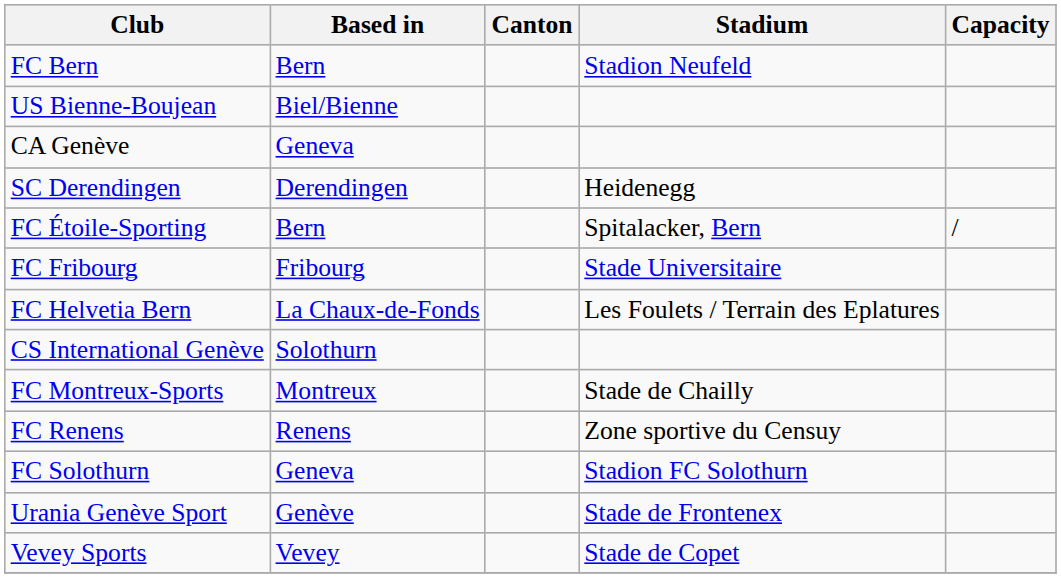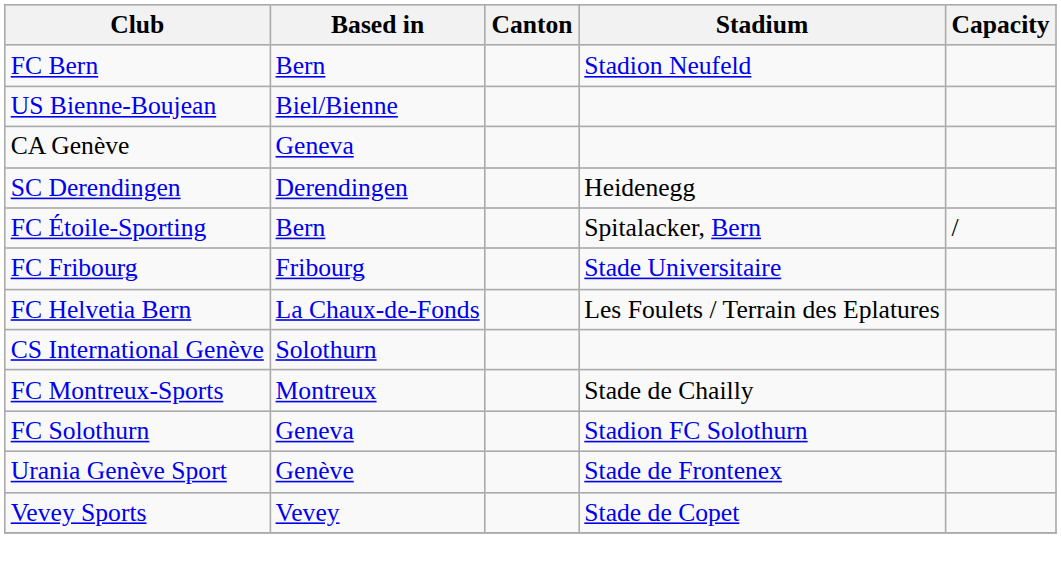- row: FC Renens | Renens | Zone sportive du Censuy
